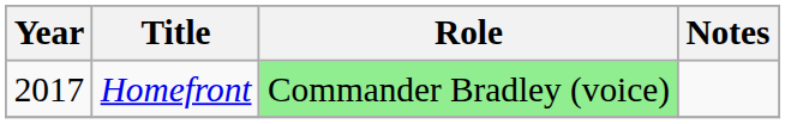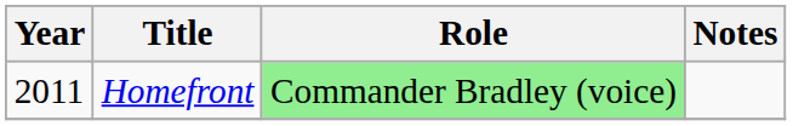Homefront | Year: 2017 -> 2011
